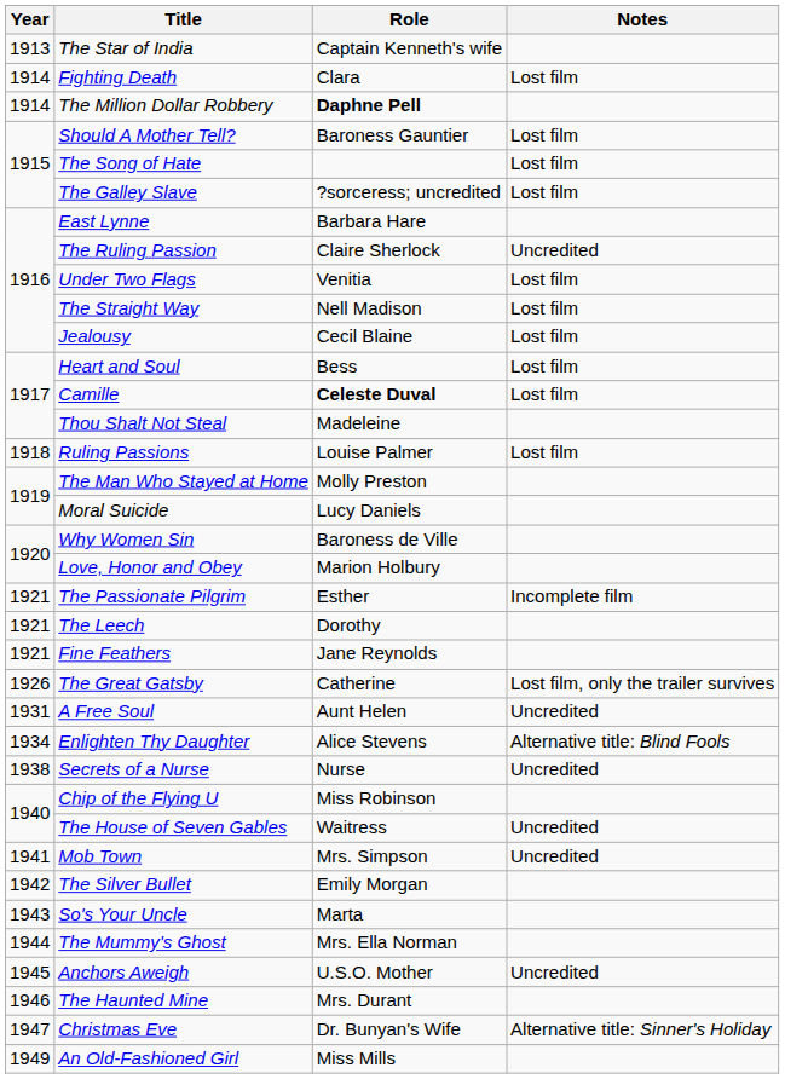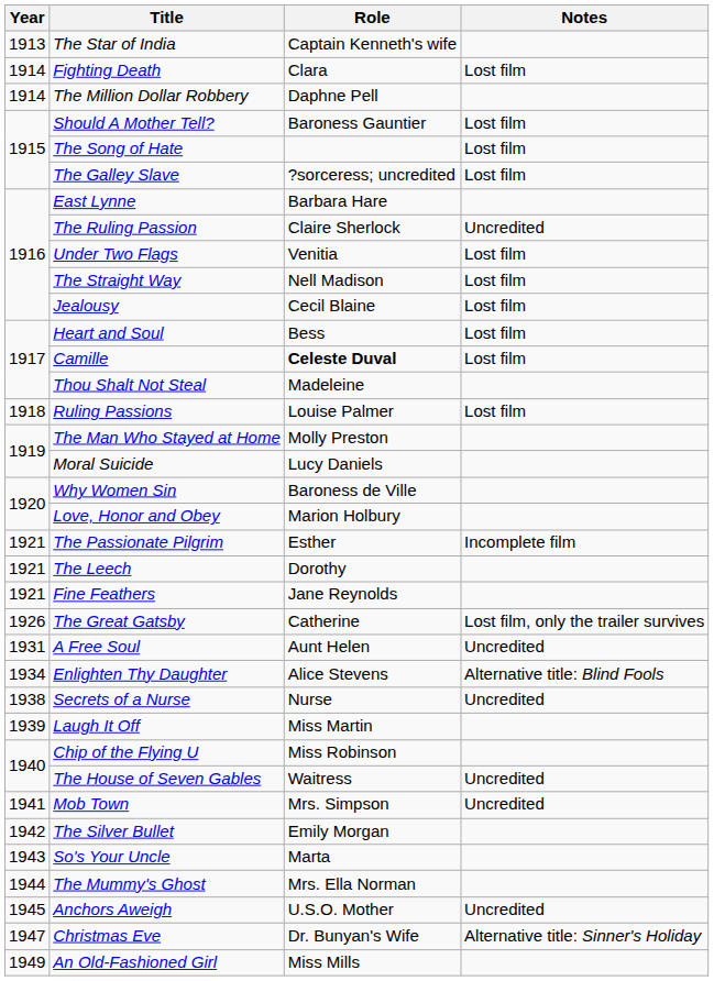The Million Dollar Robbery | Role: bold -> normal
+ row: 1939 | Laugh It Off | Miss Martin
- row: 1946 | The Haunted Mine | Mrs. Durant
